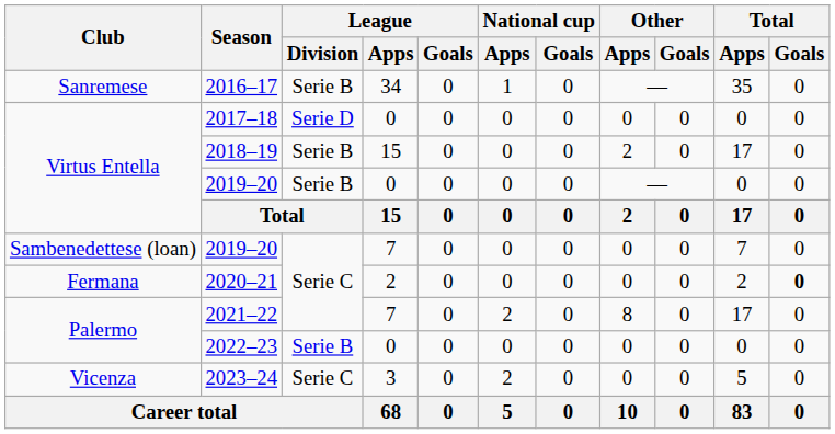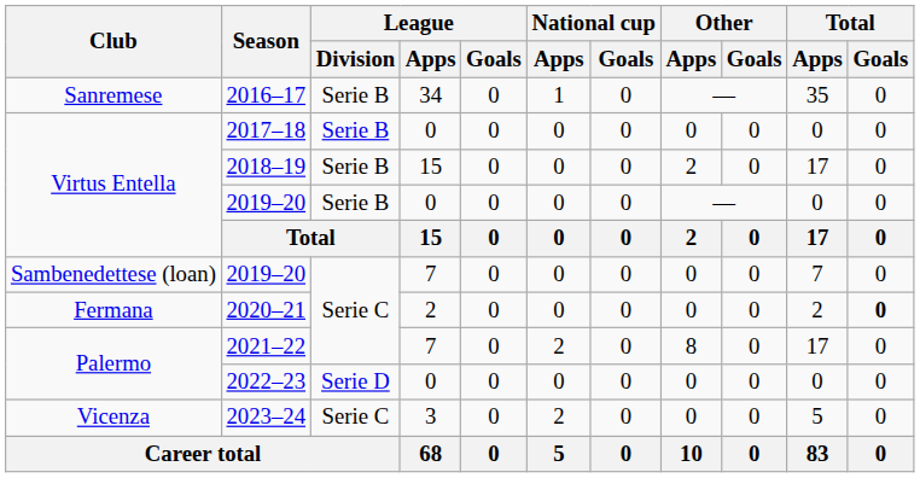2017–18 | League / Division: Serie D -> Serie B
2022–23 | League / Division: Serie B -> Serie D
